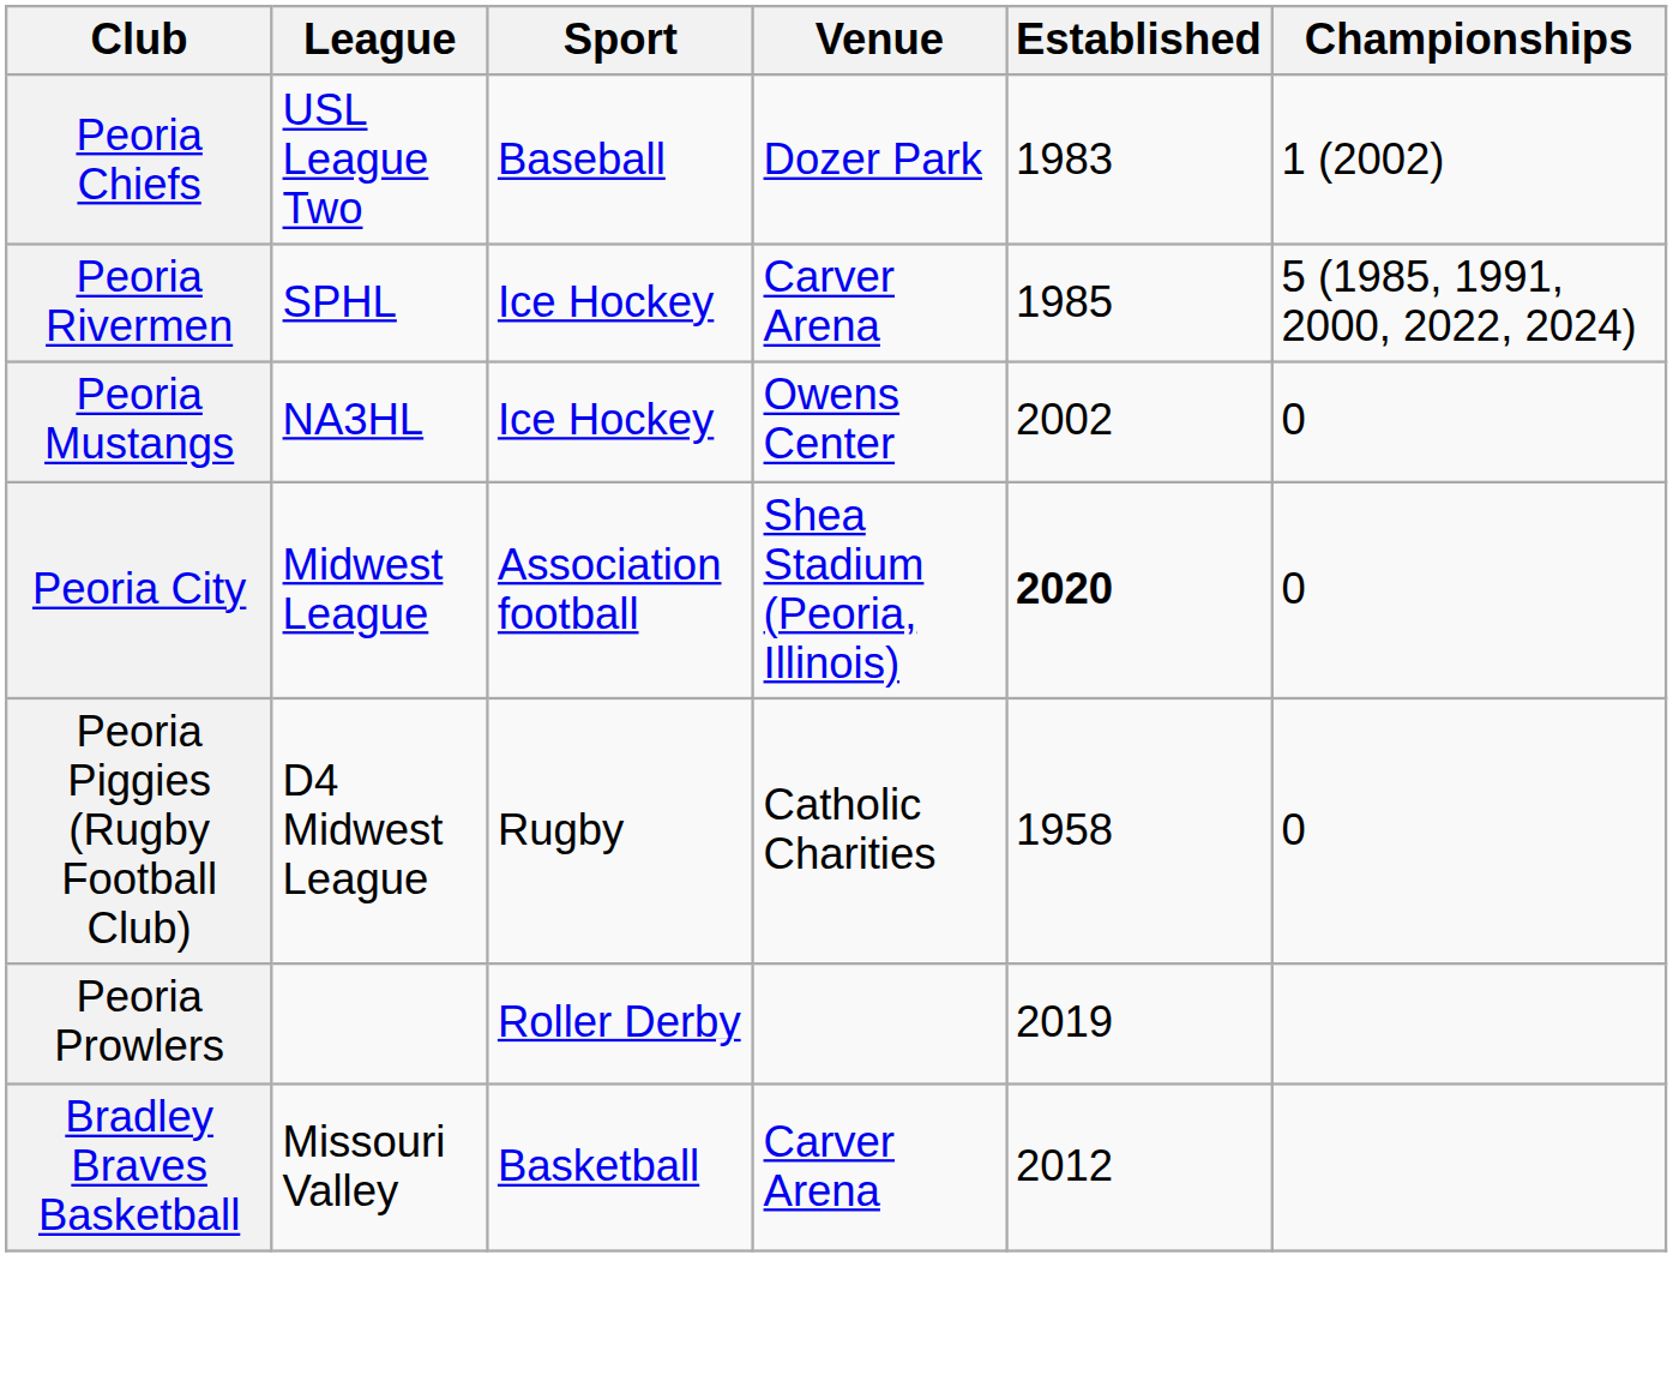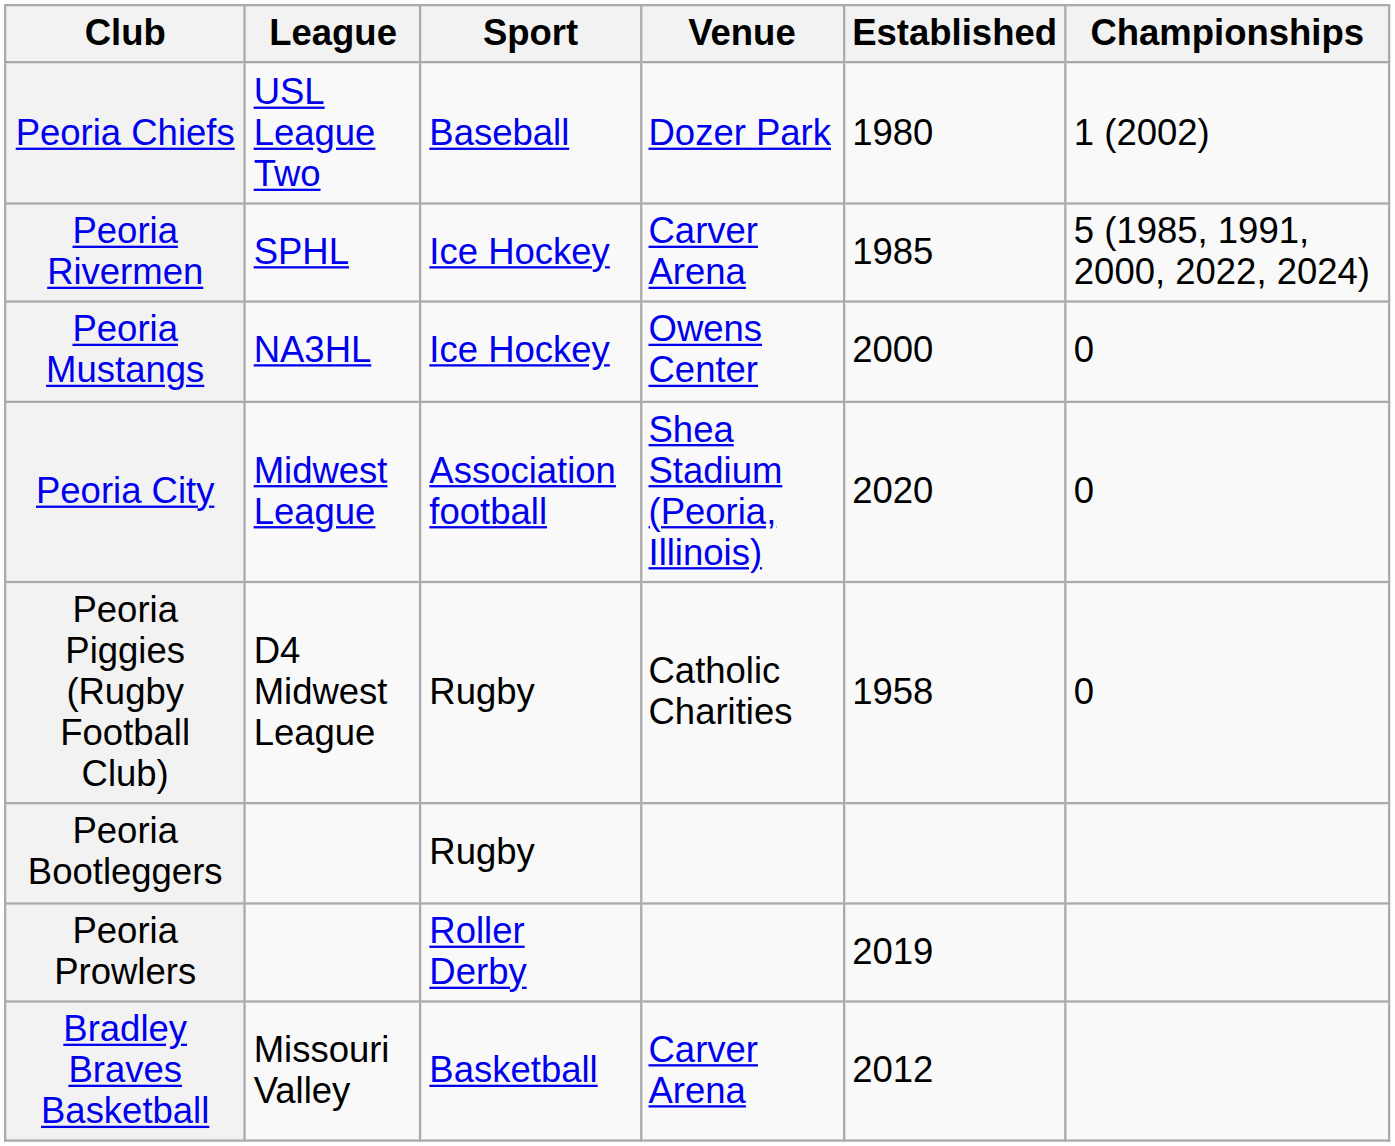Peoria Chiefs | Established: 1983 -> 1980
Peoria Mustangs | Established: 2002 -> 2000
Peoria City | Established: bold -> normal
+ row: Peoria Bootleggers | Rugby
